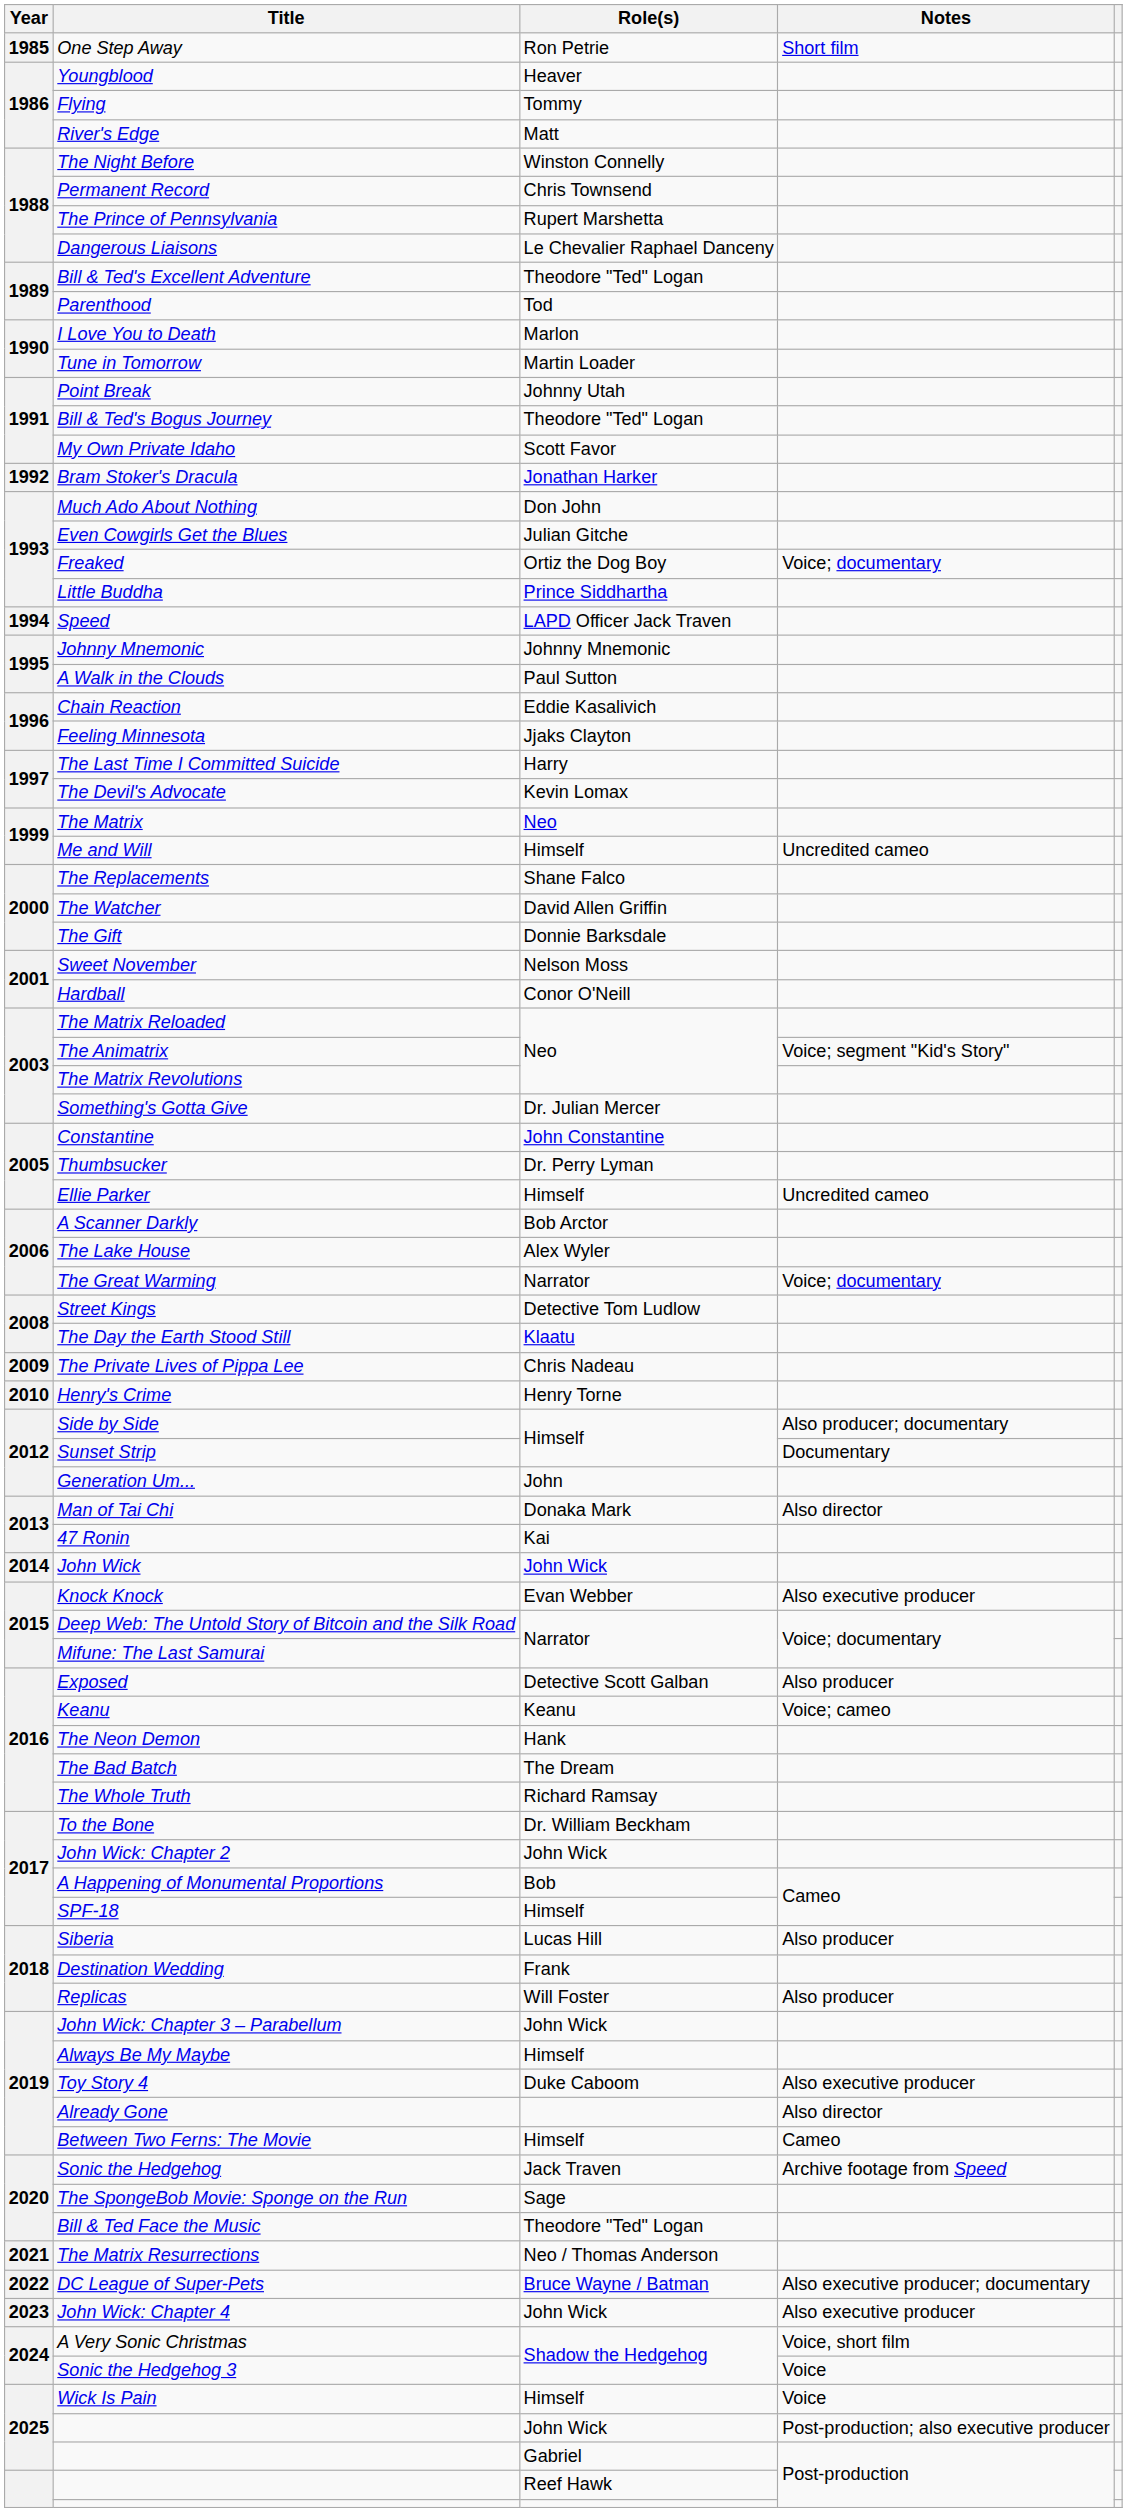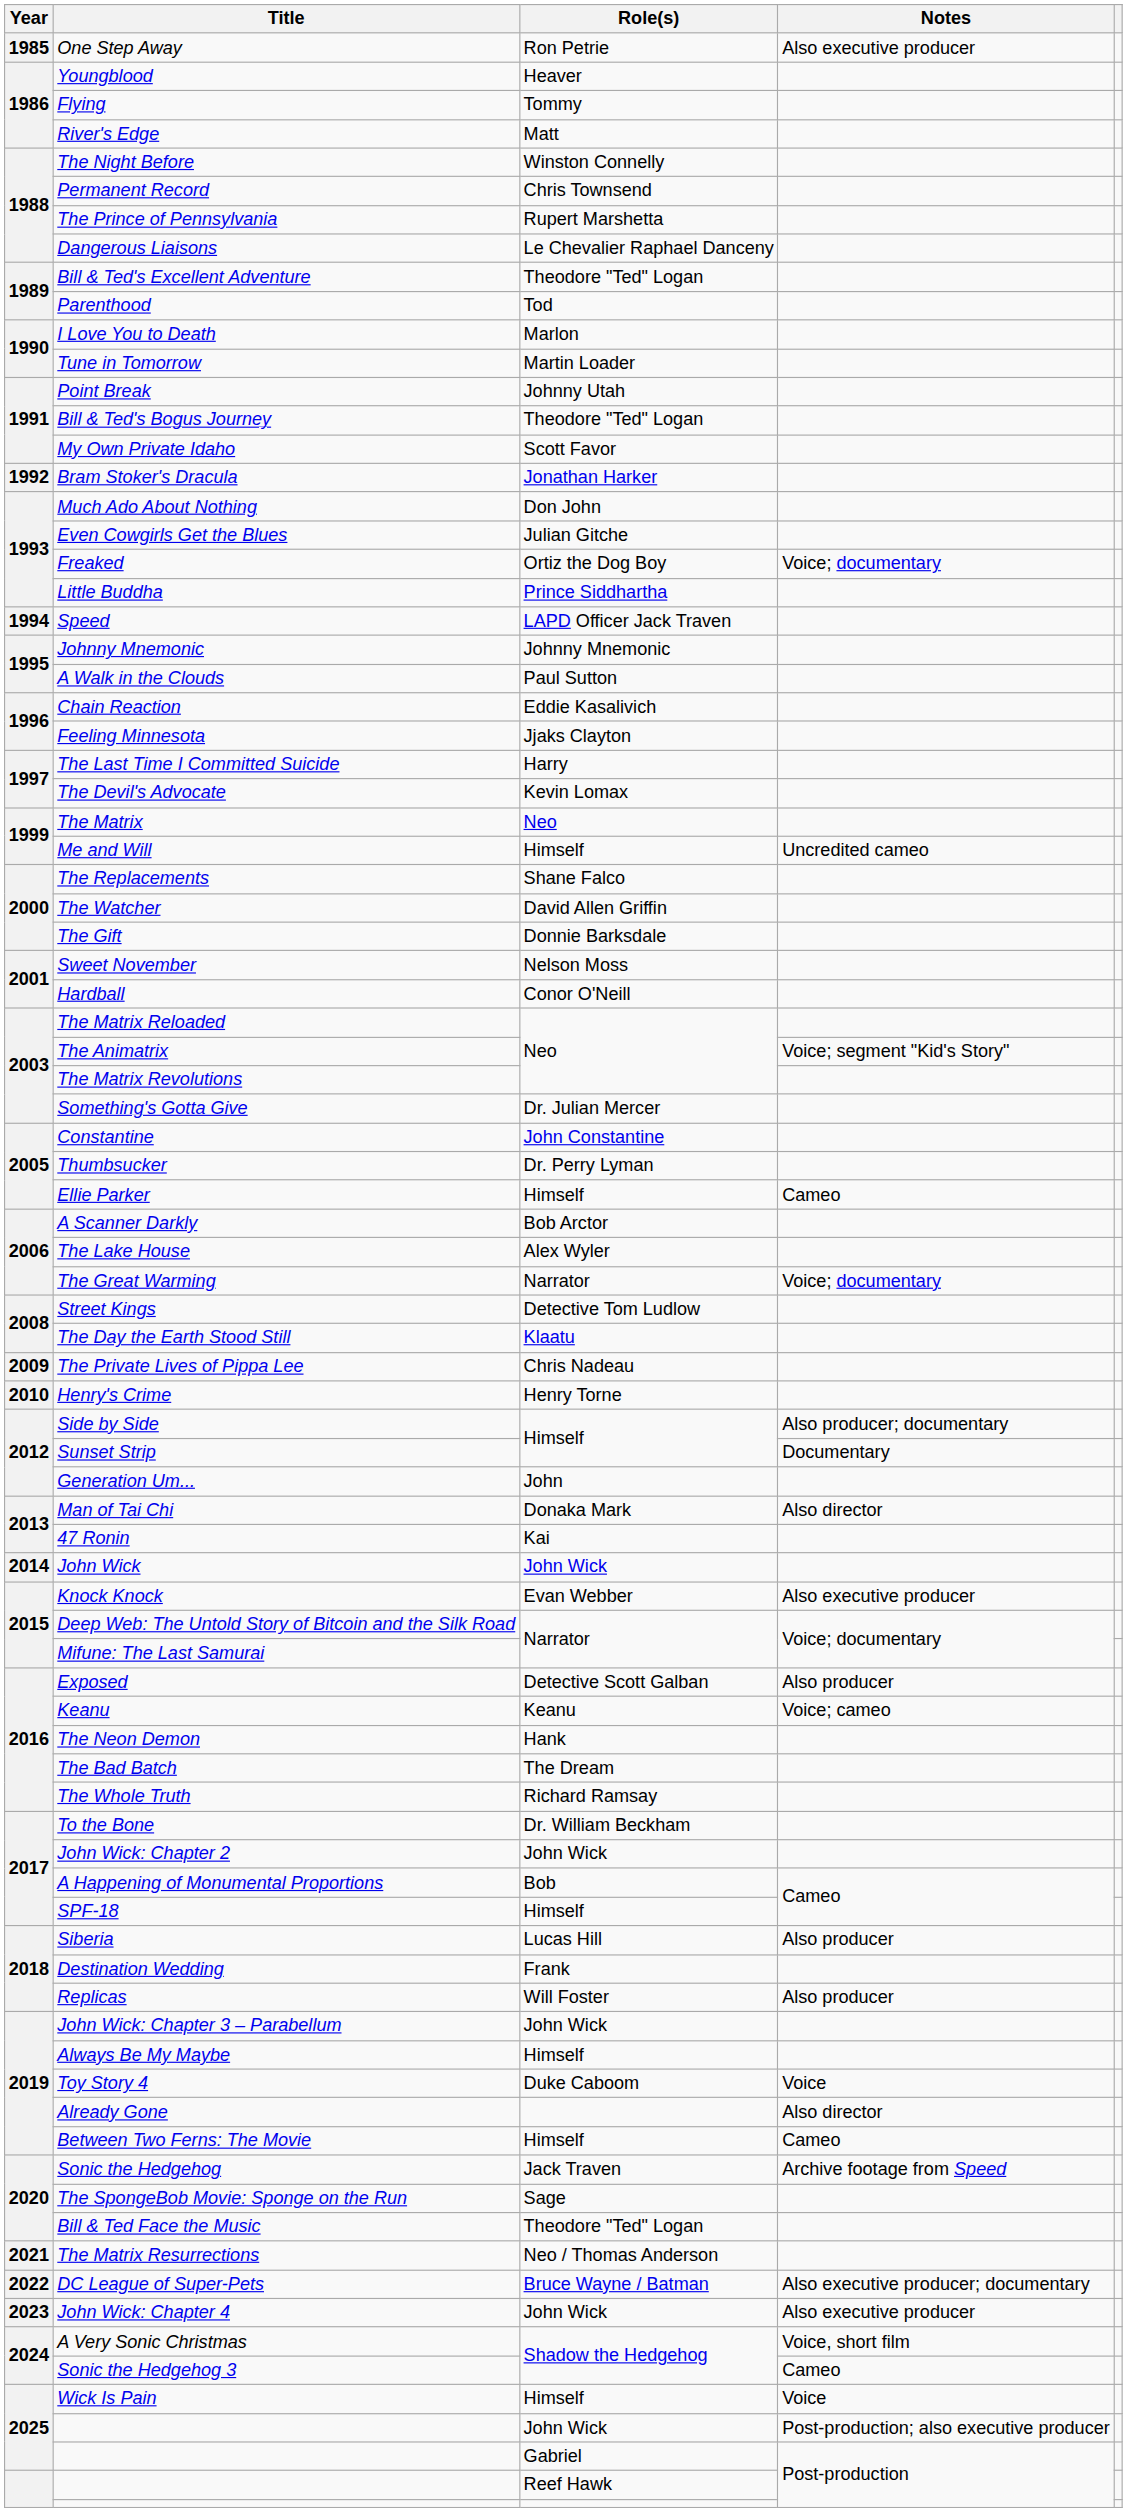One Step Away | Notes: Short film -> Also executive producer
Ellie Parker | Notes: Uncredited cameo -> Cameo
Toy Story 4 | Notes: Also executive producer -> Voice
Sonic the Hedgehog 3 | Notes: Voice -> Cameo
